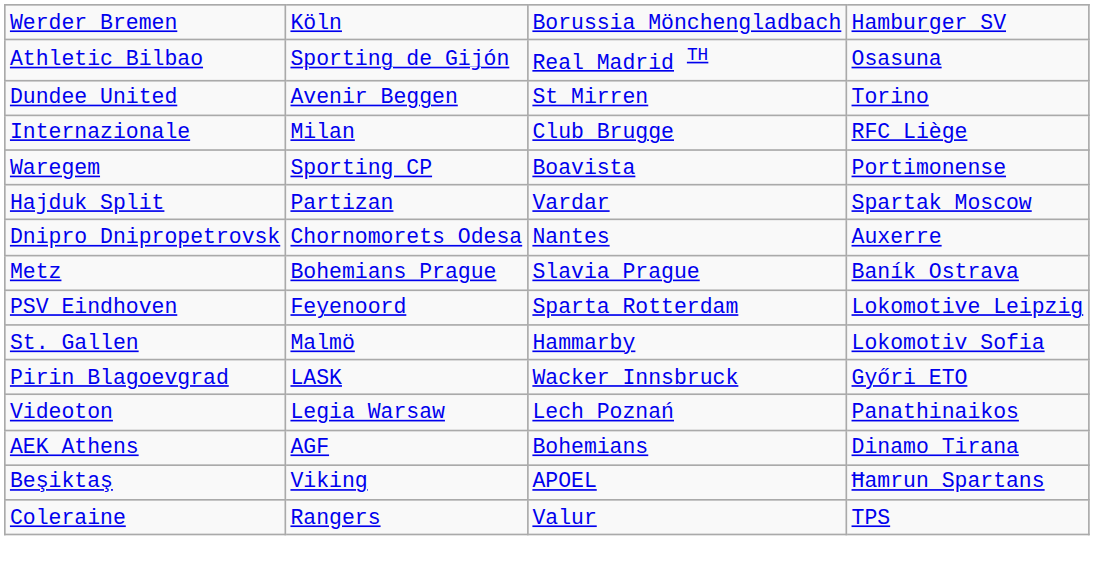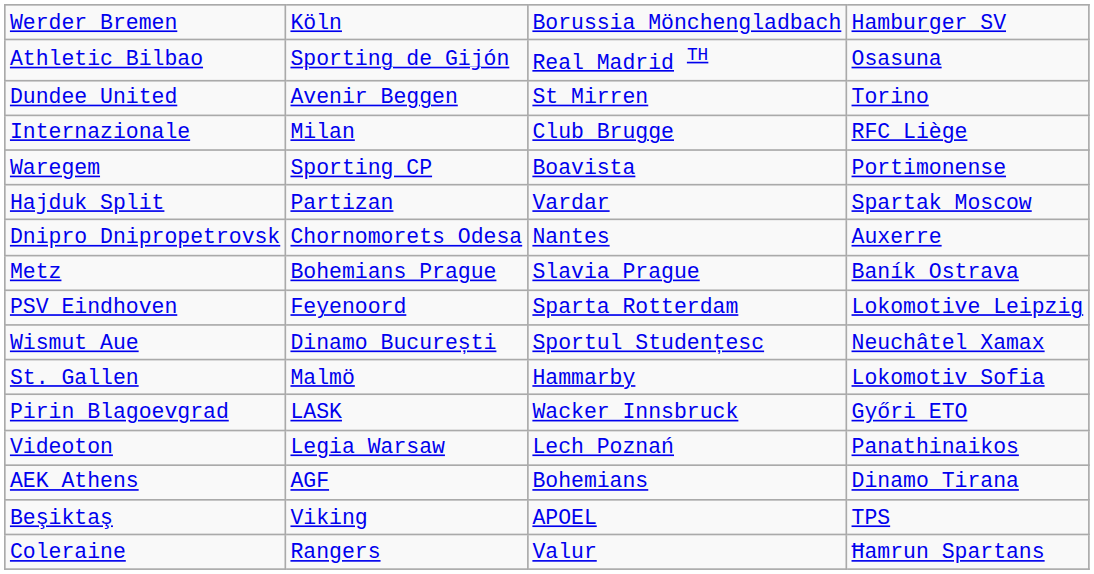+ row: Wismut Aue | Dinamo București | Sportul Studențesc | Neuchâtel Xamax
Beşiktaş | column 4: Ħamrun Spartans -> TPS
Coleraine | column 4: TPS -> Ħamrun Spartans
